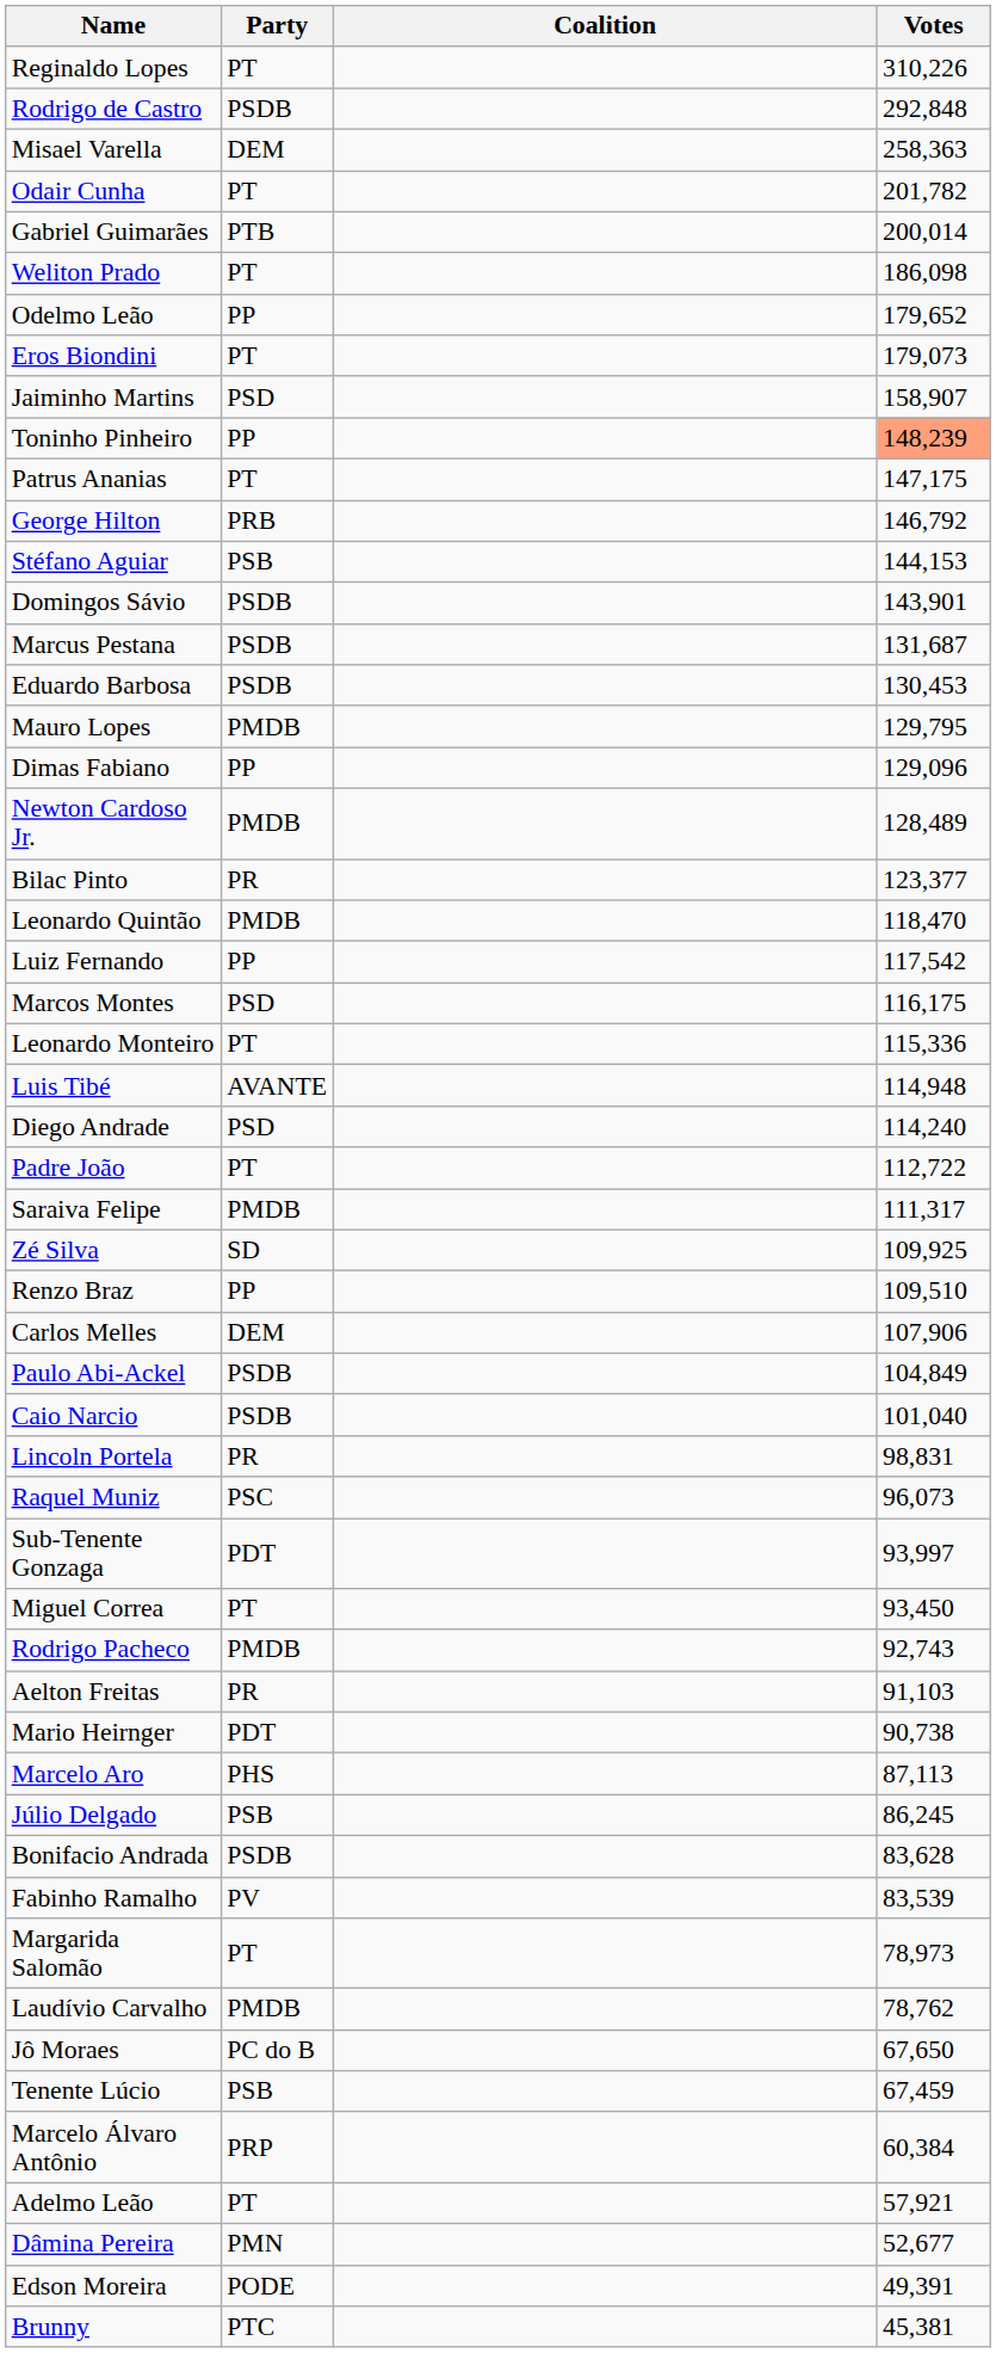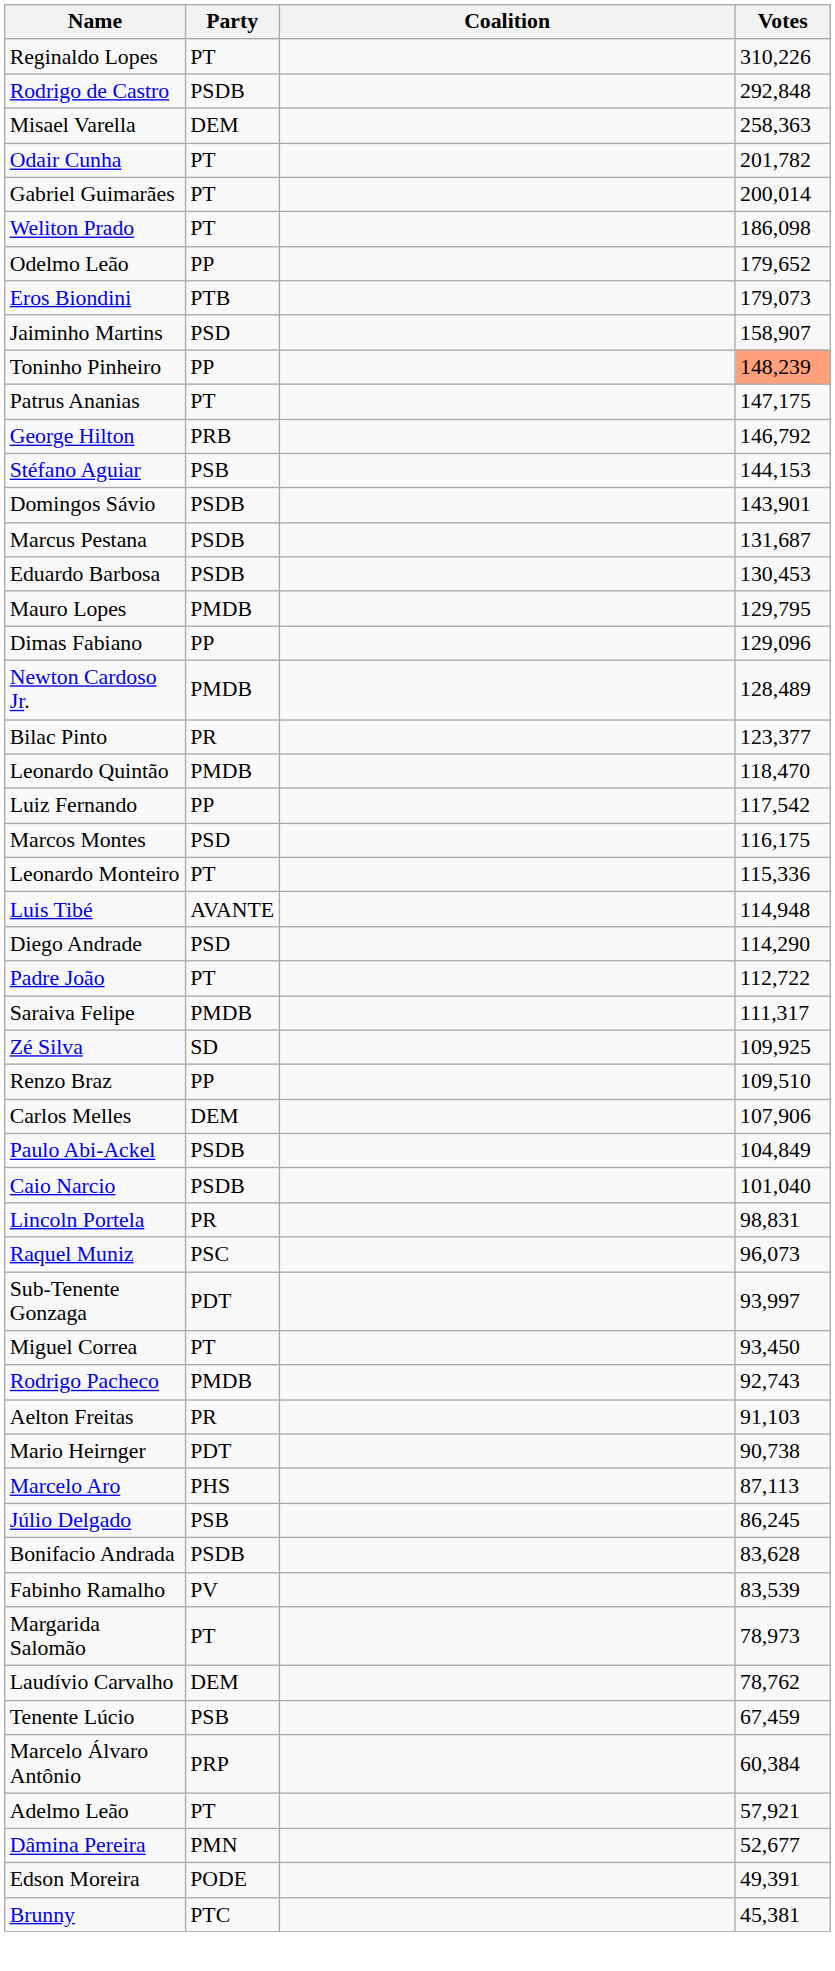Gabriel Guimarães | Party: PTB -> PT
Eros Biondini | Party: PT -> PTB
Diego Andrade | Votes: 114,240 -> 114,290
Laudívio Carvalho | Party: PMDB -> DEM
- row: Jô Moraes | PC do B | 67,650
